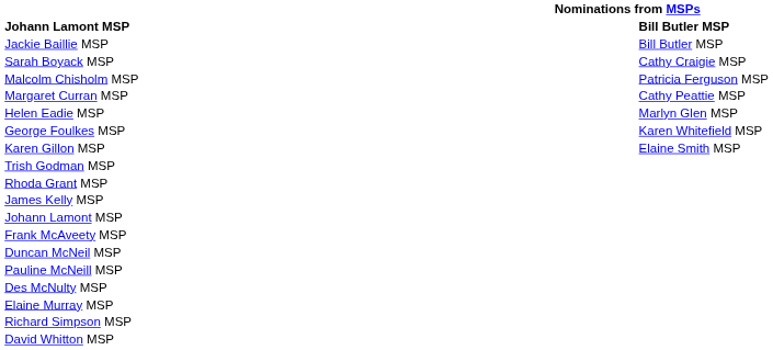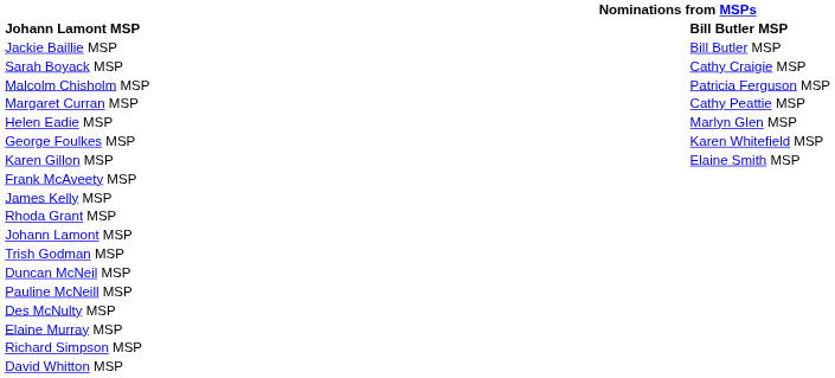rows swapped: Trish Godman MSP <-> Frank McAveety MSP
rows swapped: Rhoda Grant MSP <-> James Kelly MSP
